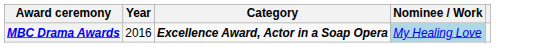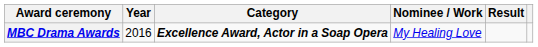+ column: Result
MBC Drama Awards | Nominee / Work: lightblue background -> no background
